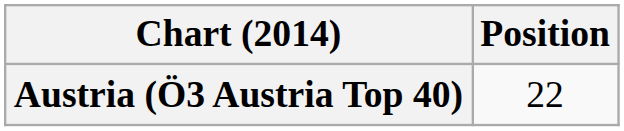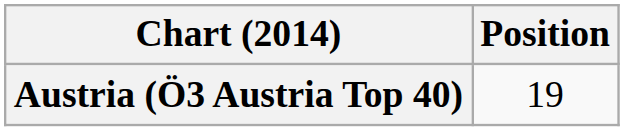Austria (Ö3 Austria Top 40) | Position: 22 -> 19
